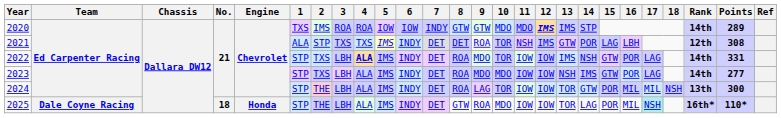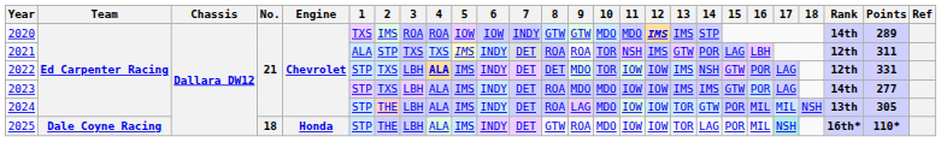2021 | 8: DET -> ROA
2021 | Points: 308 -> 311
2022 | 8: ROA -> DET
2022 | Rank: 14th -> 12th
2023 | 13: NSH -> IMS
2024 | 10: TOR -> MDO
2024 | Points: 300 -> 305
